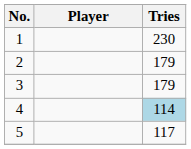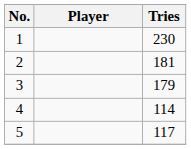2 | Tries: 179 -> 181
4 | Tries: lightblue background -> no background
